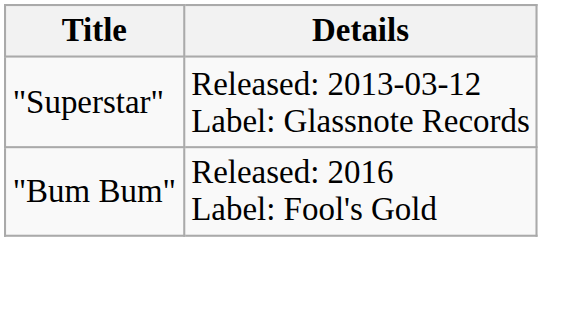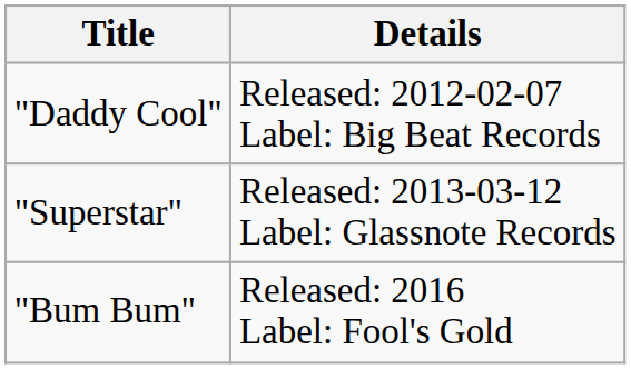+ row: "Daddy Cool" | Released: 2012-02-07 Label: Big Beat Records
